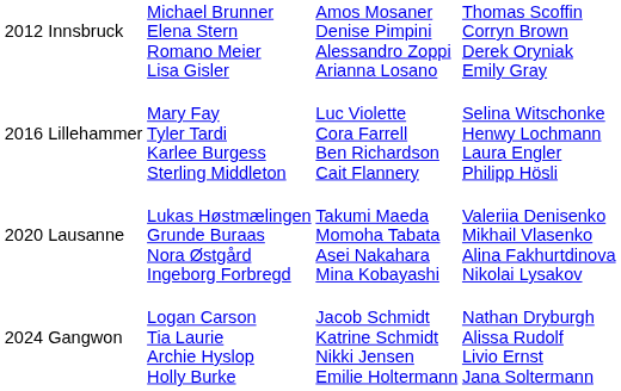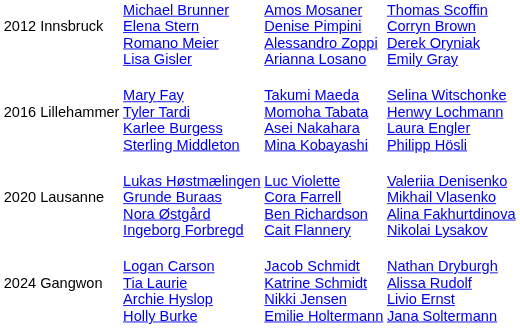2016 Lillehammer | column 3: Luc Violette Cora Farrell Ben Richardson Cait Flannery -> Takumi Maeda Momoha Tabata Asei Nakahara Mina Kobayashi
2020 Lausanne | column 3: Takumi Maeda Momoha Tabata Asei Nakahara Mina Kobayashi -> Luc Violette Cora Farrell Ben Richardson Cait Flannery
